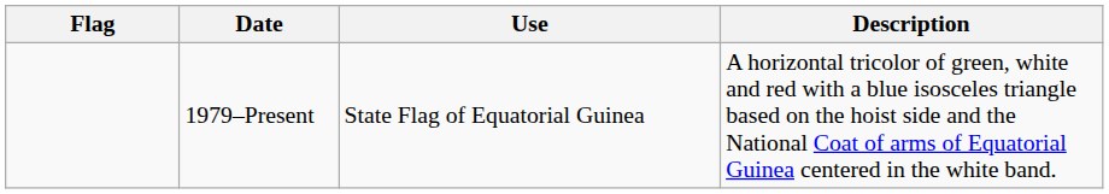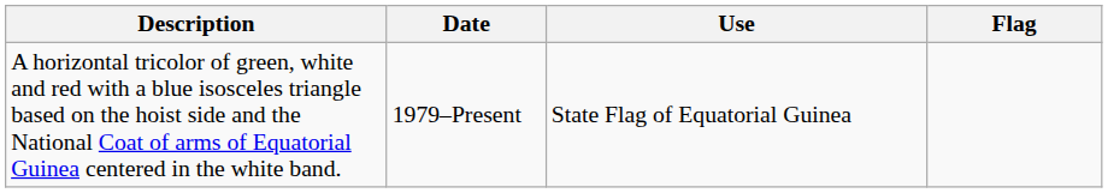columns swapped: Flag <-> Description
